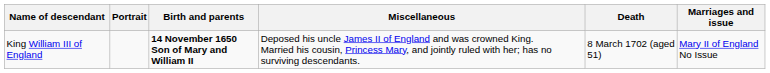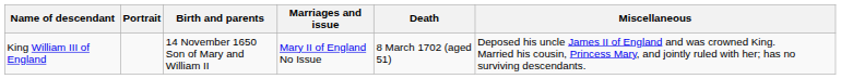columns swapped: Marriages and issue <-> Miscellaneous
King William III of England | Birth and parents: bold -> normal
